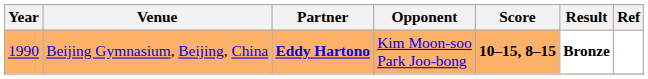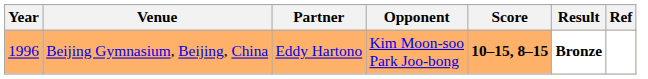Beijing Gymnasium, Beijing, China | Year: 1990 -> 1996
Beijing Gymnasium, Beijing, China | Partner: bold -> normal
